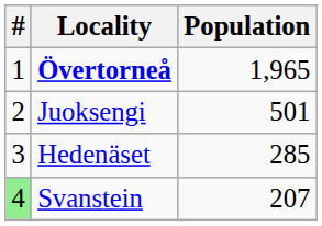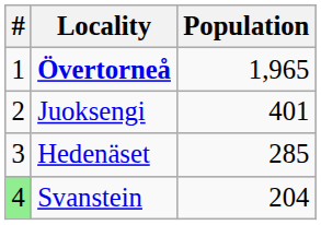Juoksengi | Population: 501 -> 401
Svanstein | Population: 207 -> 204
